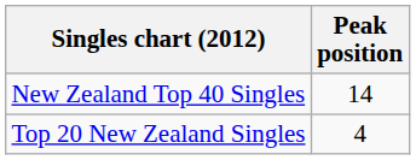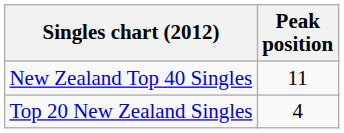New Zealand Top 40 Singles | Peak position: 14 -> 11
